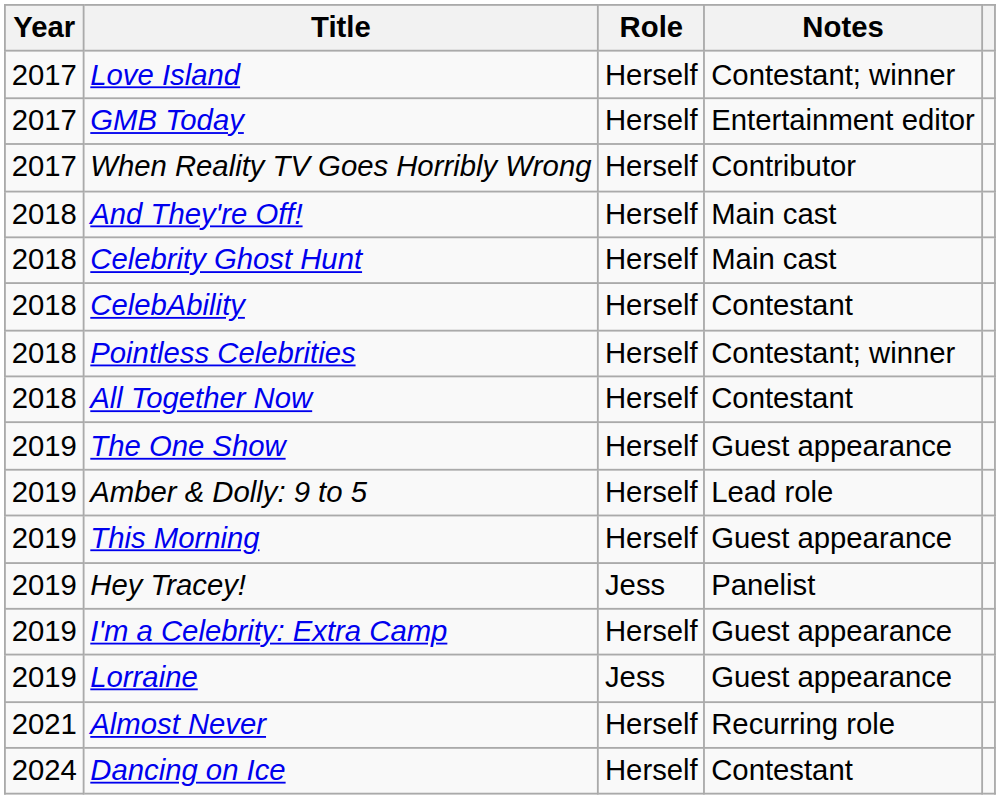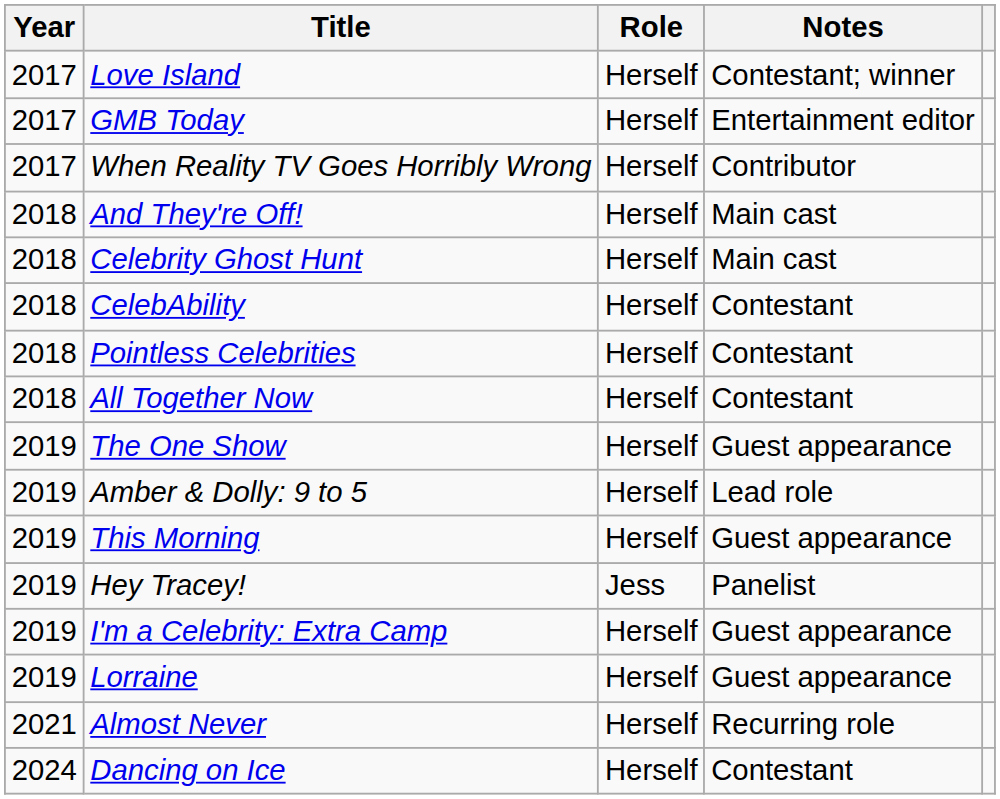Pointless Celebrities | Notes: Contestant; winner -> Contestant
Lorraine | Role: Jess -> Herself
